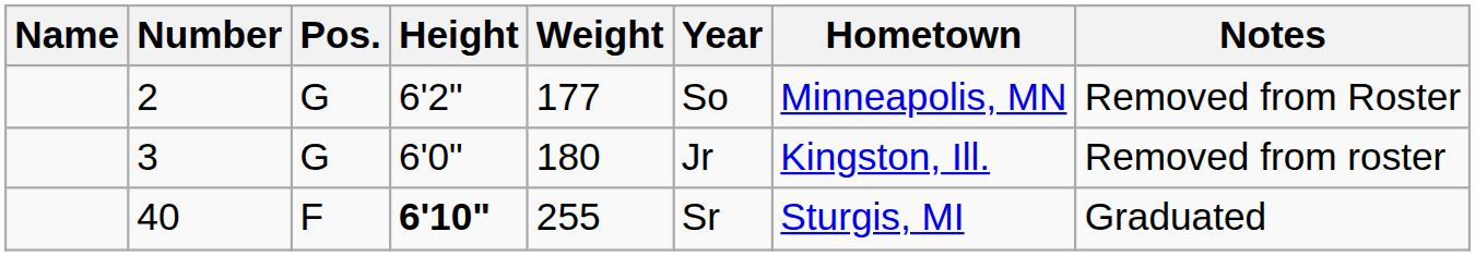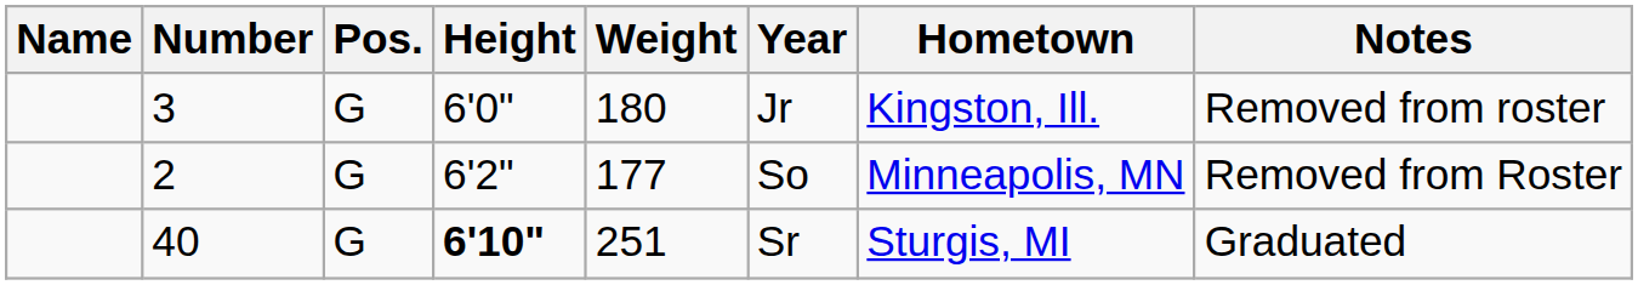rows swapped: 2 <-> 3
40 | Pos.: F -> G
40 | Weight: 255 -> 251
